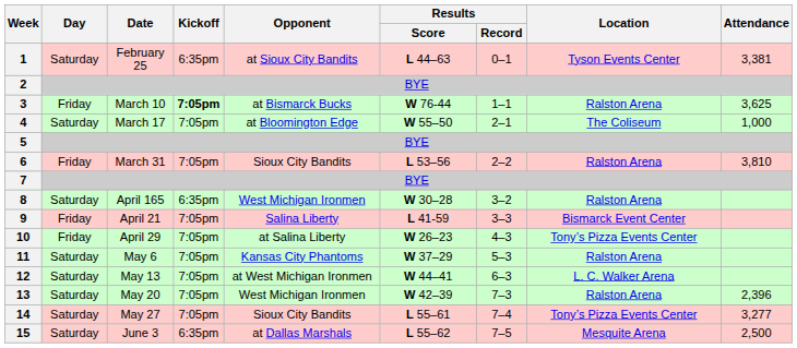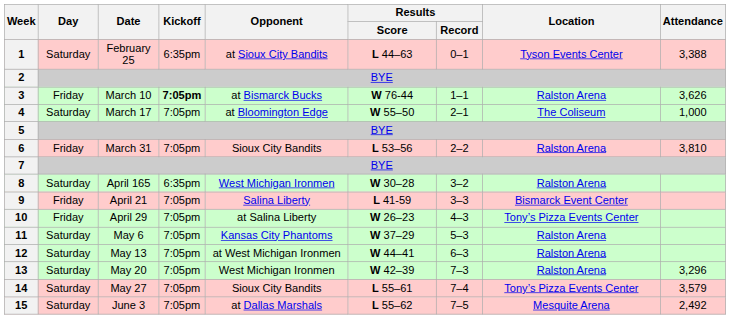1 | Attendance: 3,381 -> 3,388
3 | Attendance: 3,625 -> 3,626
12 | Location: L. C. Walker Arena -> Ralston Arena
13 | Attendance: 2,396 -> 3,296
14 | Attendance: 3,277 -> 3,579
15 | Kickoff: 6:35pm -> 7:05pm
15 | Attendance: 2,500 -> 2,492
